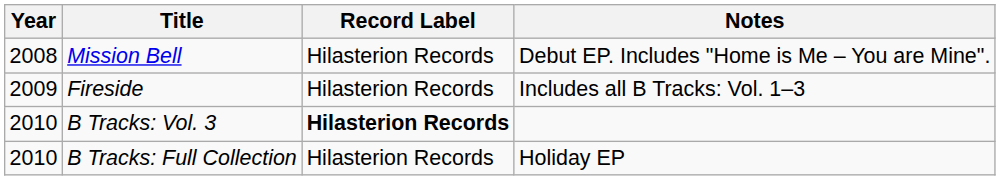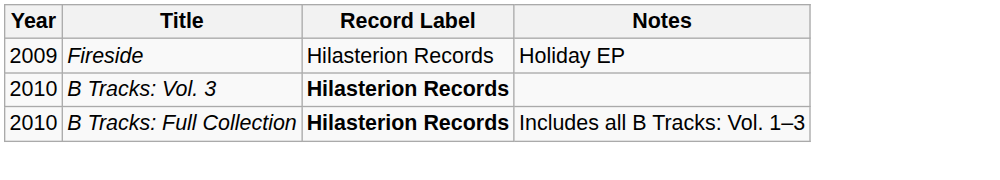- row: 2008 | Mission Bell | Hilasterion Records | Debut EP. Includes "Home is Me – You are Mine".
Fireside | Notes: Includes all B Tracks: Vol. 1–3 -> Holiday EP
B Tracks: Full Collection | Record Label: normal -> bold
B Tracks: Full Collection | Notes: Holiday EP -> Includes all B Tracks: Vol. 1–3
